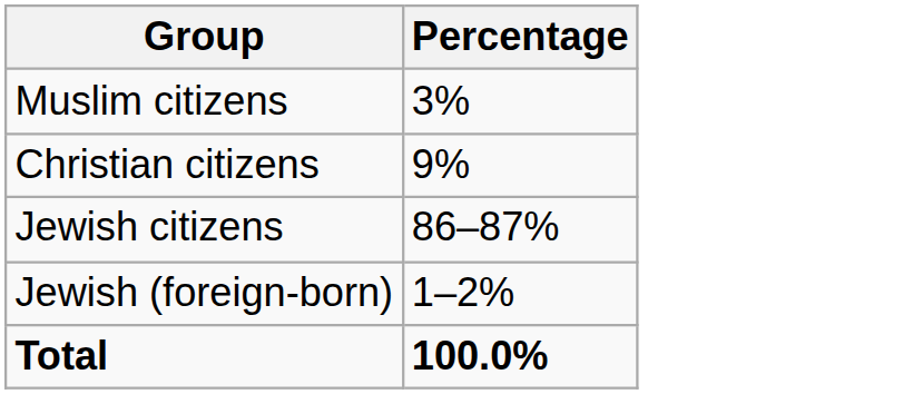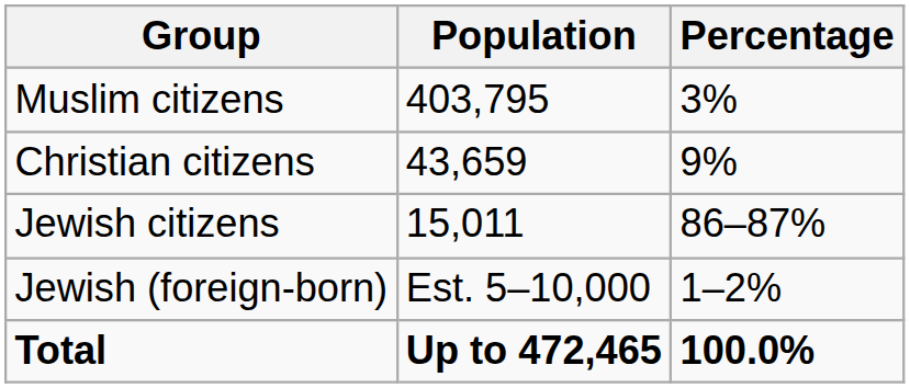+ column: Population | 403,795 | 43,659 | 15,011 | Est. 5–10,000 | Up to 472,465
